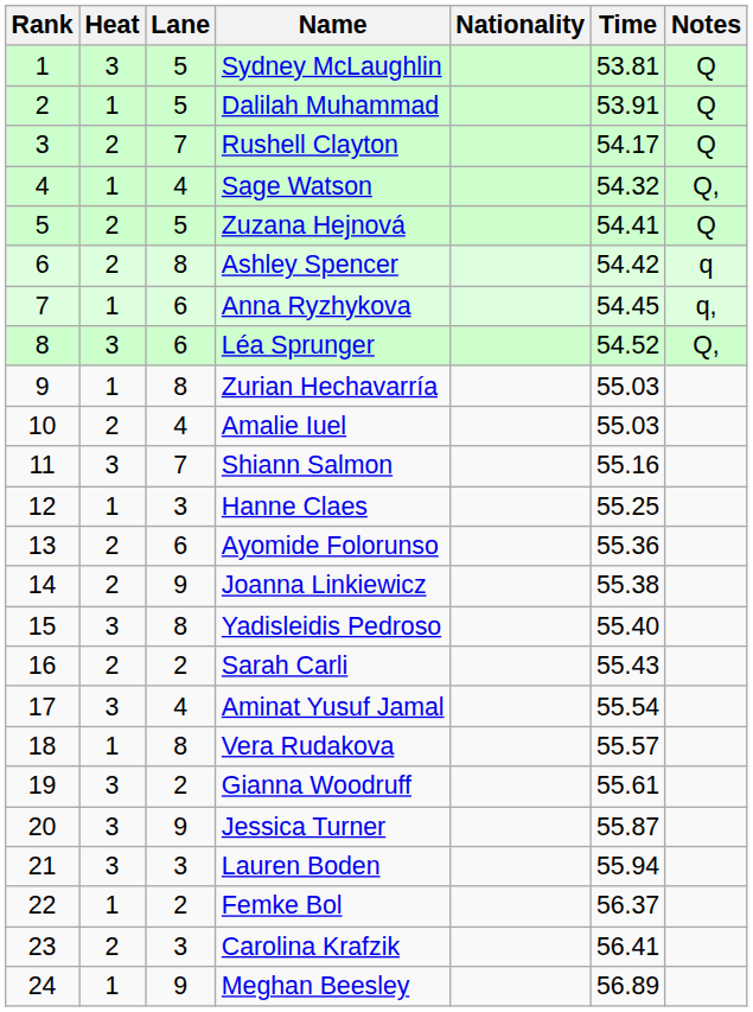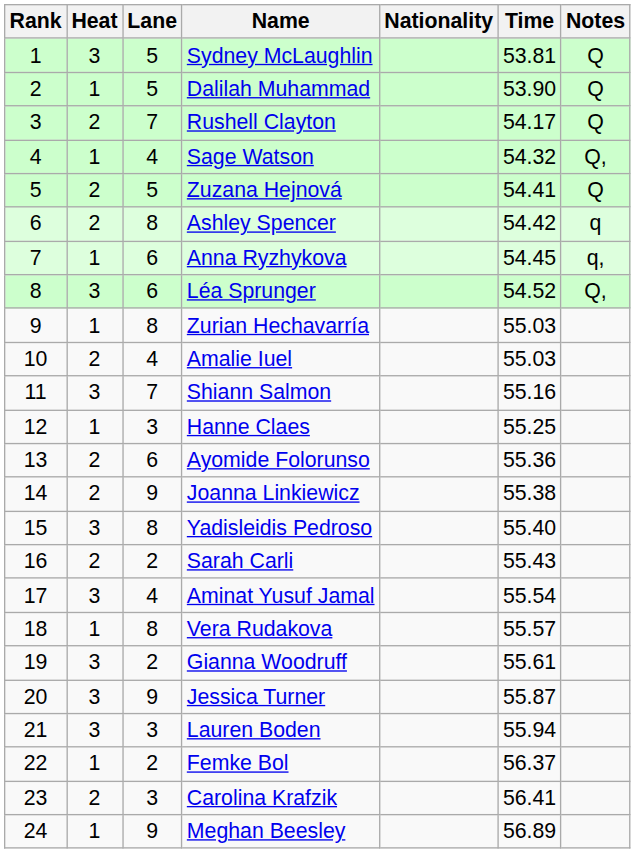Dalilah Muhammad | Time: 53.91 -> 53.90
